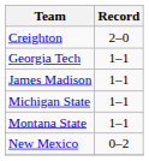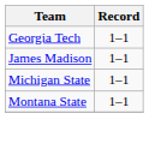- row: Creighton | 2–0
- row: New Mexico | 0–2
